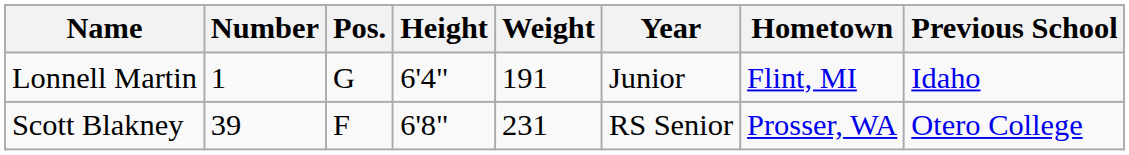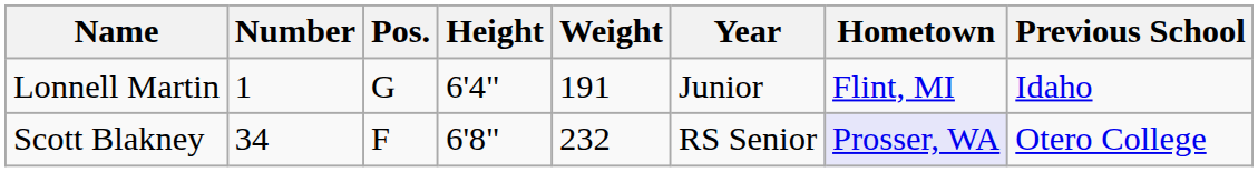Scott Blakney | Number: 39 -> 34
Scott Blakney | Weight: 231 -> 232
Scott Blakney | Hometown: no background -> lavender background
